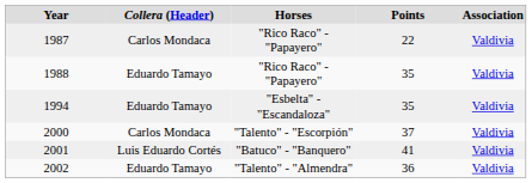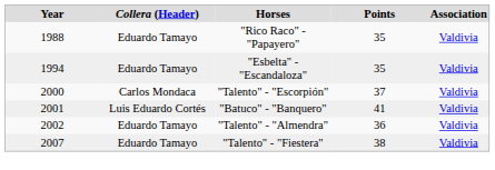- row: 1987 | Carlos Mondaca | "Rico Raco" - "Papayero" | 22 | Valdivia
+ row: 2007 | Eduardo Tamayo | "Talento" - "Fiestera" | 38 | Valdivia
